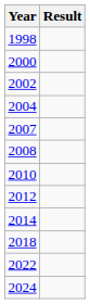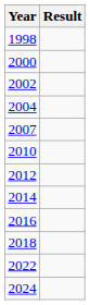- row: 2008
+ row: 2016
